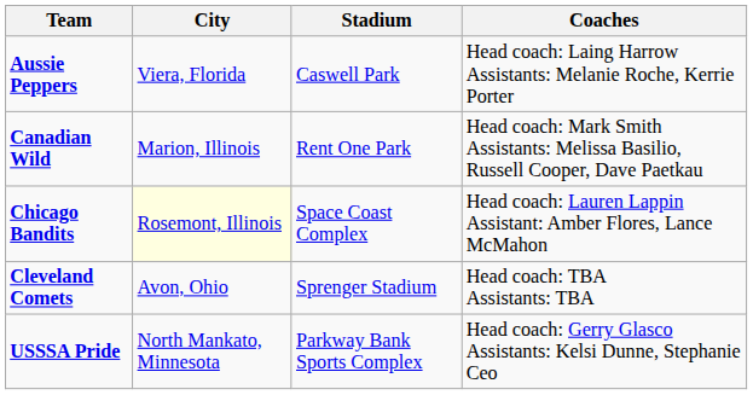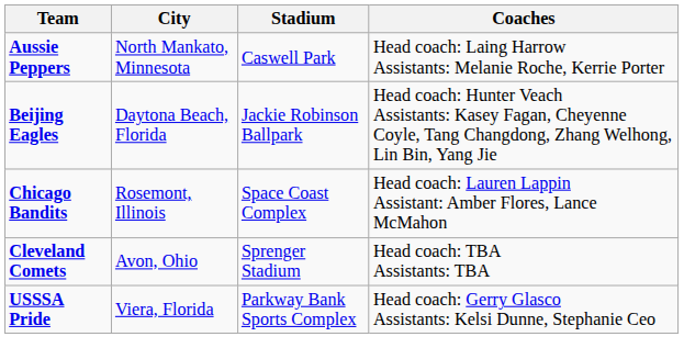Aussie Peppers | City: Viera, Florida -> North Mankato, Minnesota
+ row: Beijing Eagles | Daytona Beach, Florida | Jackie Robinson Ballpark | Head coach: Hunter Veach Assistants: Kasey Fagan, Cheyenne Coyle, Tang Changdong, Zhang Welhong, Lin Bin, Yang Jie
- row: Canadian Wild | Marion, Illinois | Rent One Park | Head coach: Mark Smith Assistants: Melissa Basilio, Russell Cooper, Dave Paetkau
Chicago Bandits | City: lightyellow background -> no background
USSSA Pride | City: North Mankato, Minnesota -> Viera, Florida
